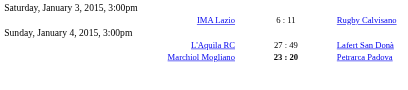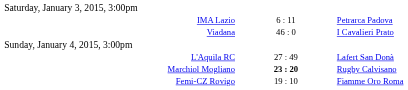IMA Lazio | column 3: Rugby Calvisano -> Petrarca Padova
+ row: Viadana | 46 : 0 | I Cavalieri Prato
Marchiol Mogliano | column 3: Petrarca Padova -> Rugby Calvisano
+ row: Femi-CZ Rovigo | 19 : 10 | Fiamme Oro Roma
